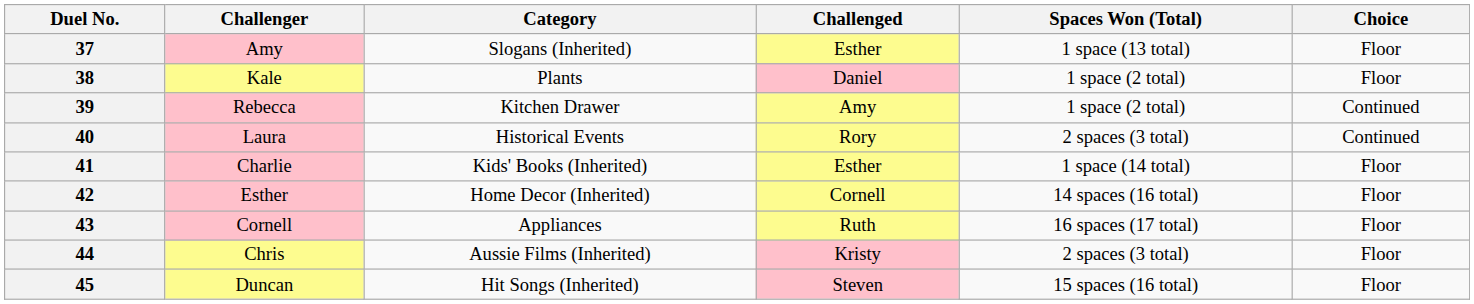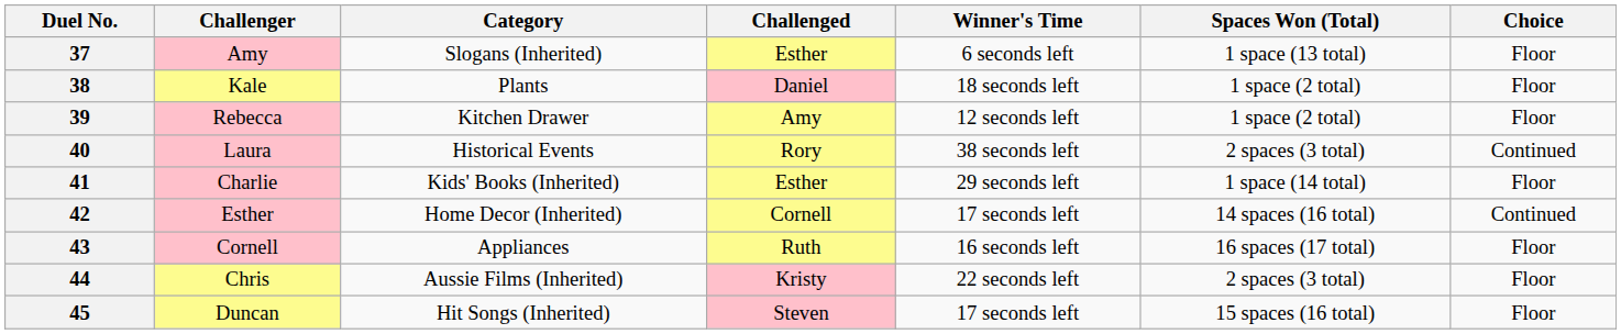+ column: Winner's Time | 6 seconds left | 18 seconds left | 12 seconds left | 38 seconds left | 29 seconds left | 17 seconds left | 16 seconds left | 22 seconds left | 17 seconds left
39 | Choice: Continued -> Floor
42 | Choice: Floor -> Continued
